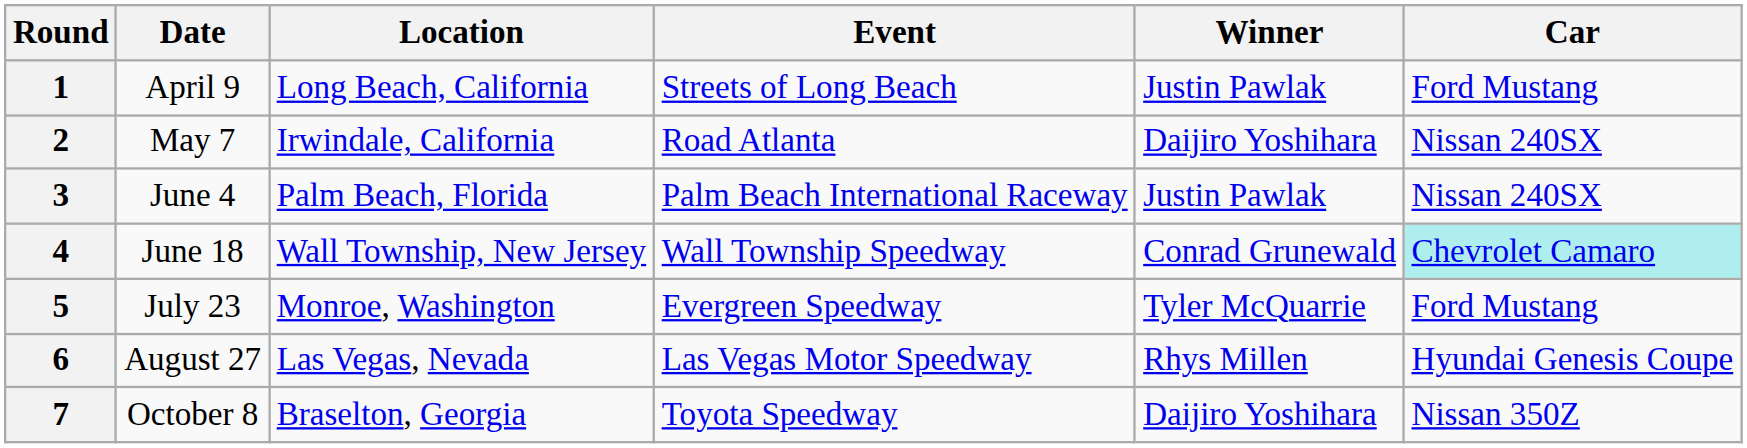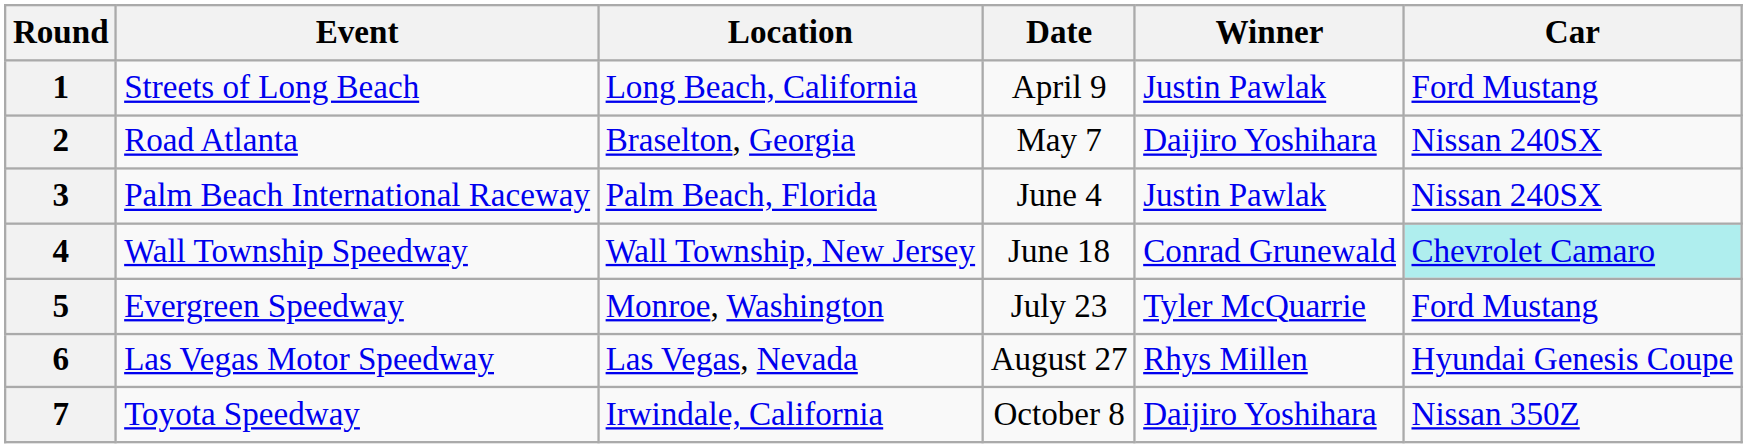columns swapped: Event <-> Date
2 | Location: Irwindale, California -> Braselton, Georgia
7 | Location: Braselton, Georgia -> Irwindale, California
